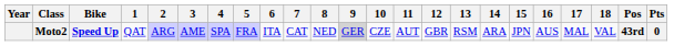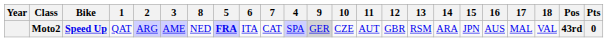columns swapped: 4 <-> 8
Moto2 | 5: normal -> bold
